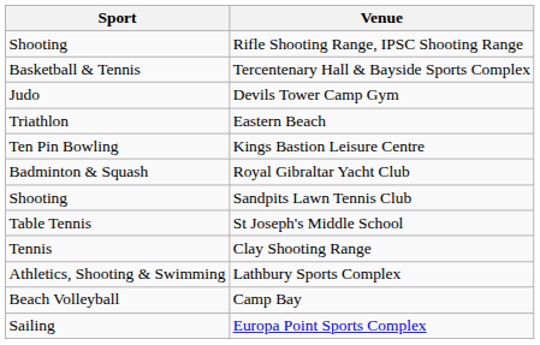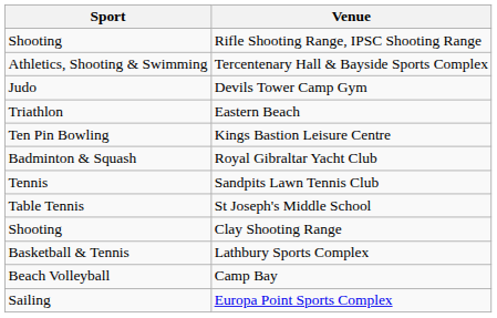Tercentenary Hall & Bayside Sports Complex | Sport: Basketball & Tennis -> Athletics, Shooting & Swimming
Sandpits Lawn Tennis Club | Sport: Shooting -> Tennis
Clay Shooting Range | Sport: Tennis -> Shooting
Lathbury Sports Complex | Sport: Athletics, Shooting & Swimming -> Basketball & Tennis
